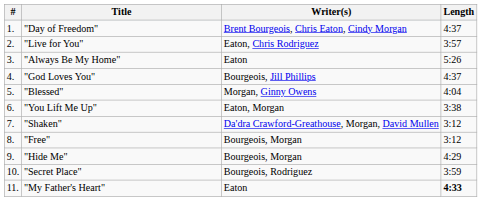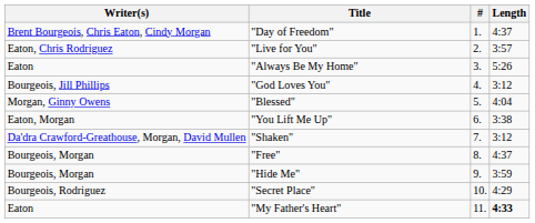columns swapped: # <-> Writer(s)
"God Loves You" | Length: 4:37 -> 3:12
"Free" | Length: 3:12 -> 4:37
"Hide Me" | Length: 4:29 -> 3:59
"Secret Place" | Length: 3:59 -> 4:29
